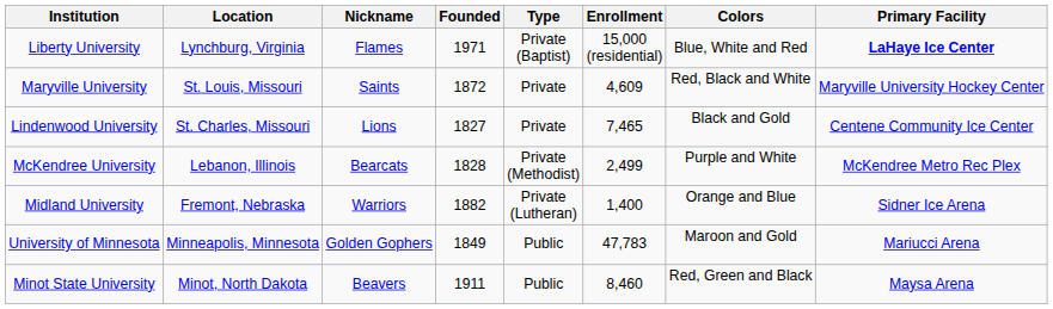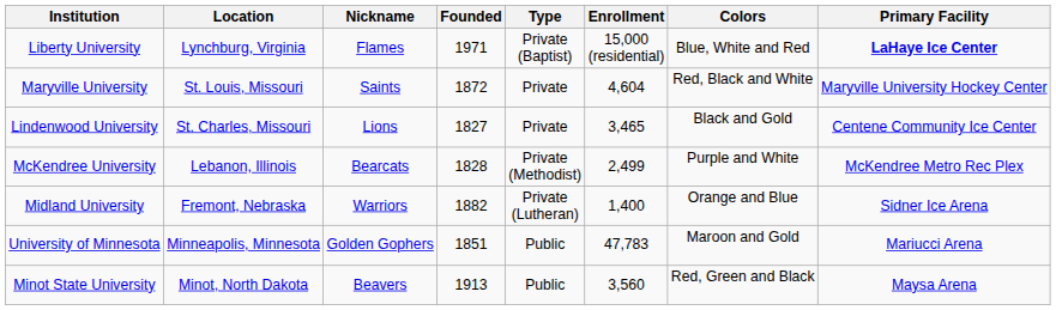Maryville University | Enrollment: 4,609 -> 4,604
Lindenwood University | Enrollment: 7,465 -> 3,465
University of Minnesota | Founded: 1849 -> 1851
Minot State University | Founded: 1911 -> 1913
Minot State University | Enrollment: 8,460 -> 3,560
